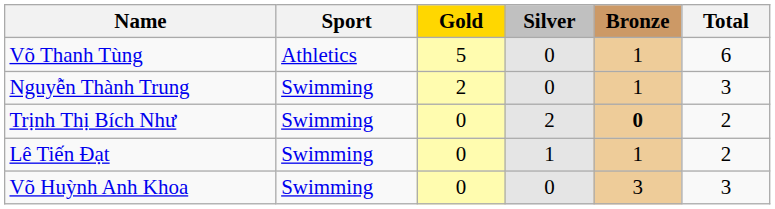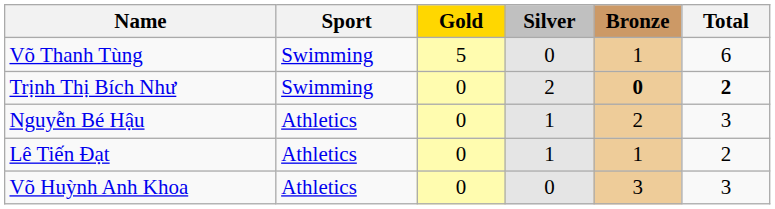Võ Thanh Tùng | Sport: Athletics -> Swimming
- row: Nguyễn Thành Trung | Swimming | 2 | 0 | 1 | 3
Trịnh Thị Bích Như | Total: normal -> bold
+ row: Nguyễn Bé Hậu | Athletics | 0 | 1 | 2 | 3
Lê Tiến Đạt | Sport: Swimming -> Athletics
Võ Huỳnh Anh Khoa | Sport: Swimming -> Athletics
